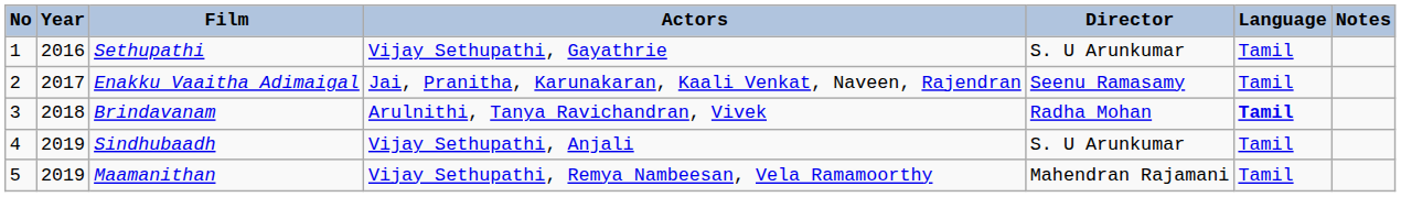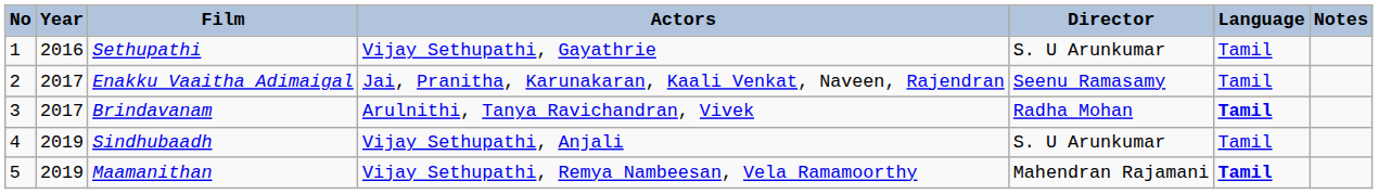Brindavanam | Year: 2018 -> 2017
Maamanithan | Language: normal -> bold
